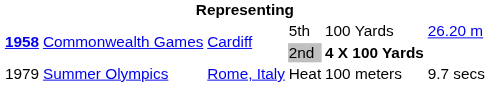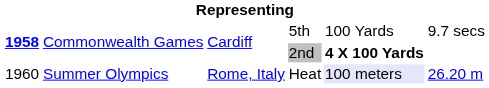5th | column 6: 26.20 m -> 9.7 secs
Heat | column 1: 1979 -> 1960
Heat | column 5: no background -> lavender background
Heat | column 6: 9.7 secs -> 26.20 m
